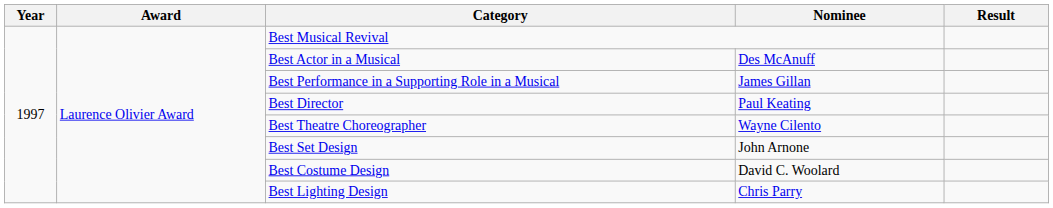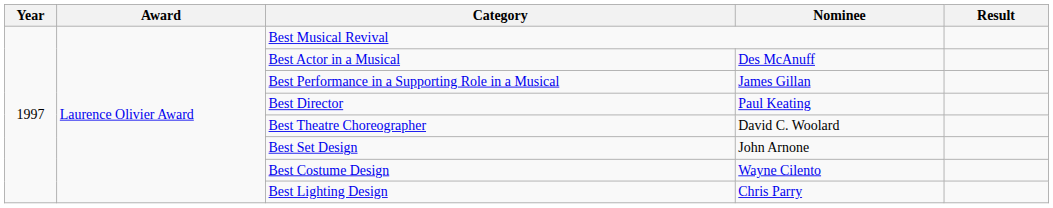Best Theatre Choreographer | Nominee: Wayne Cilento -> David C. Woolard
Best Costume Design | Nominee: David C. Woolard -> Wayne Cilento
